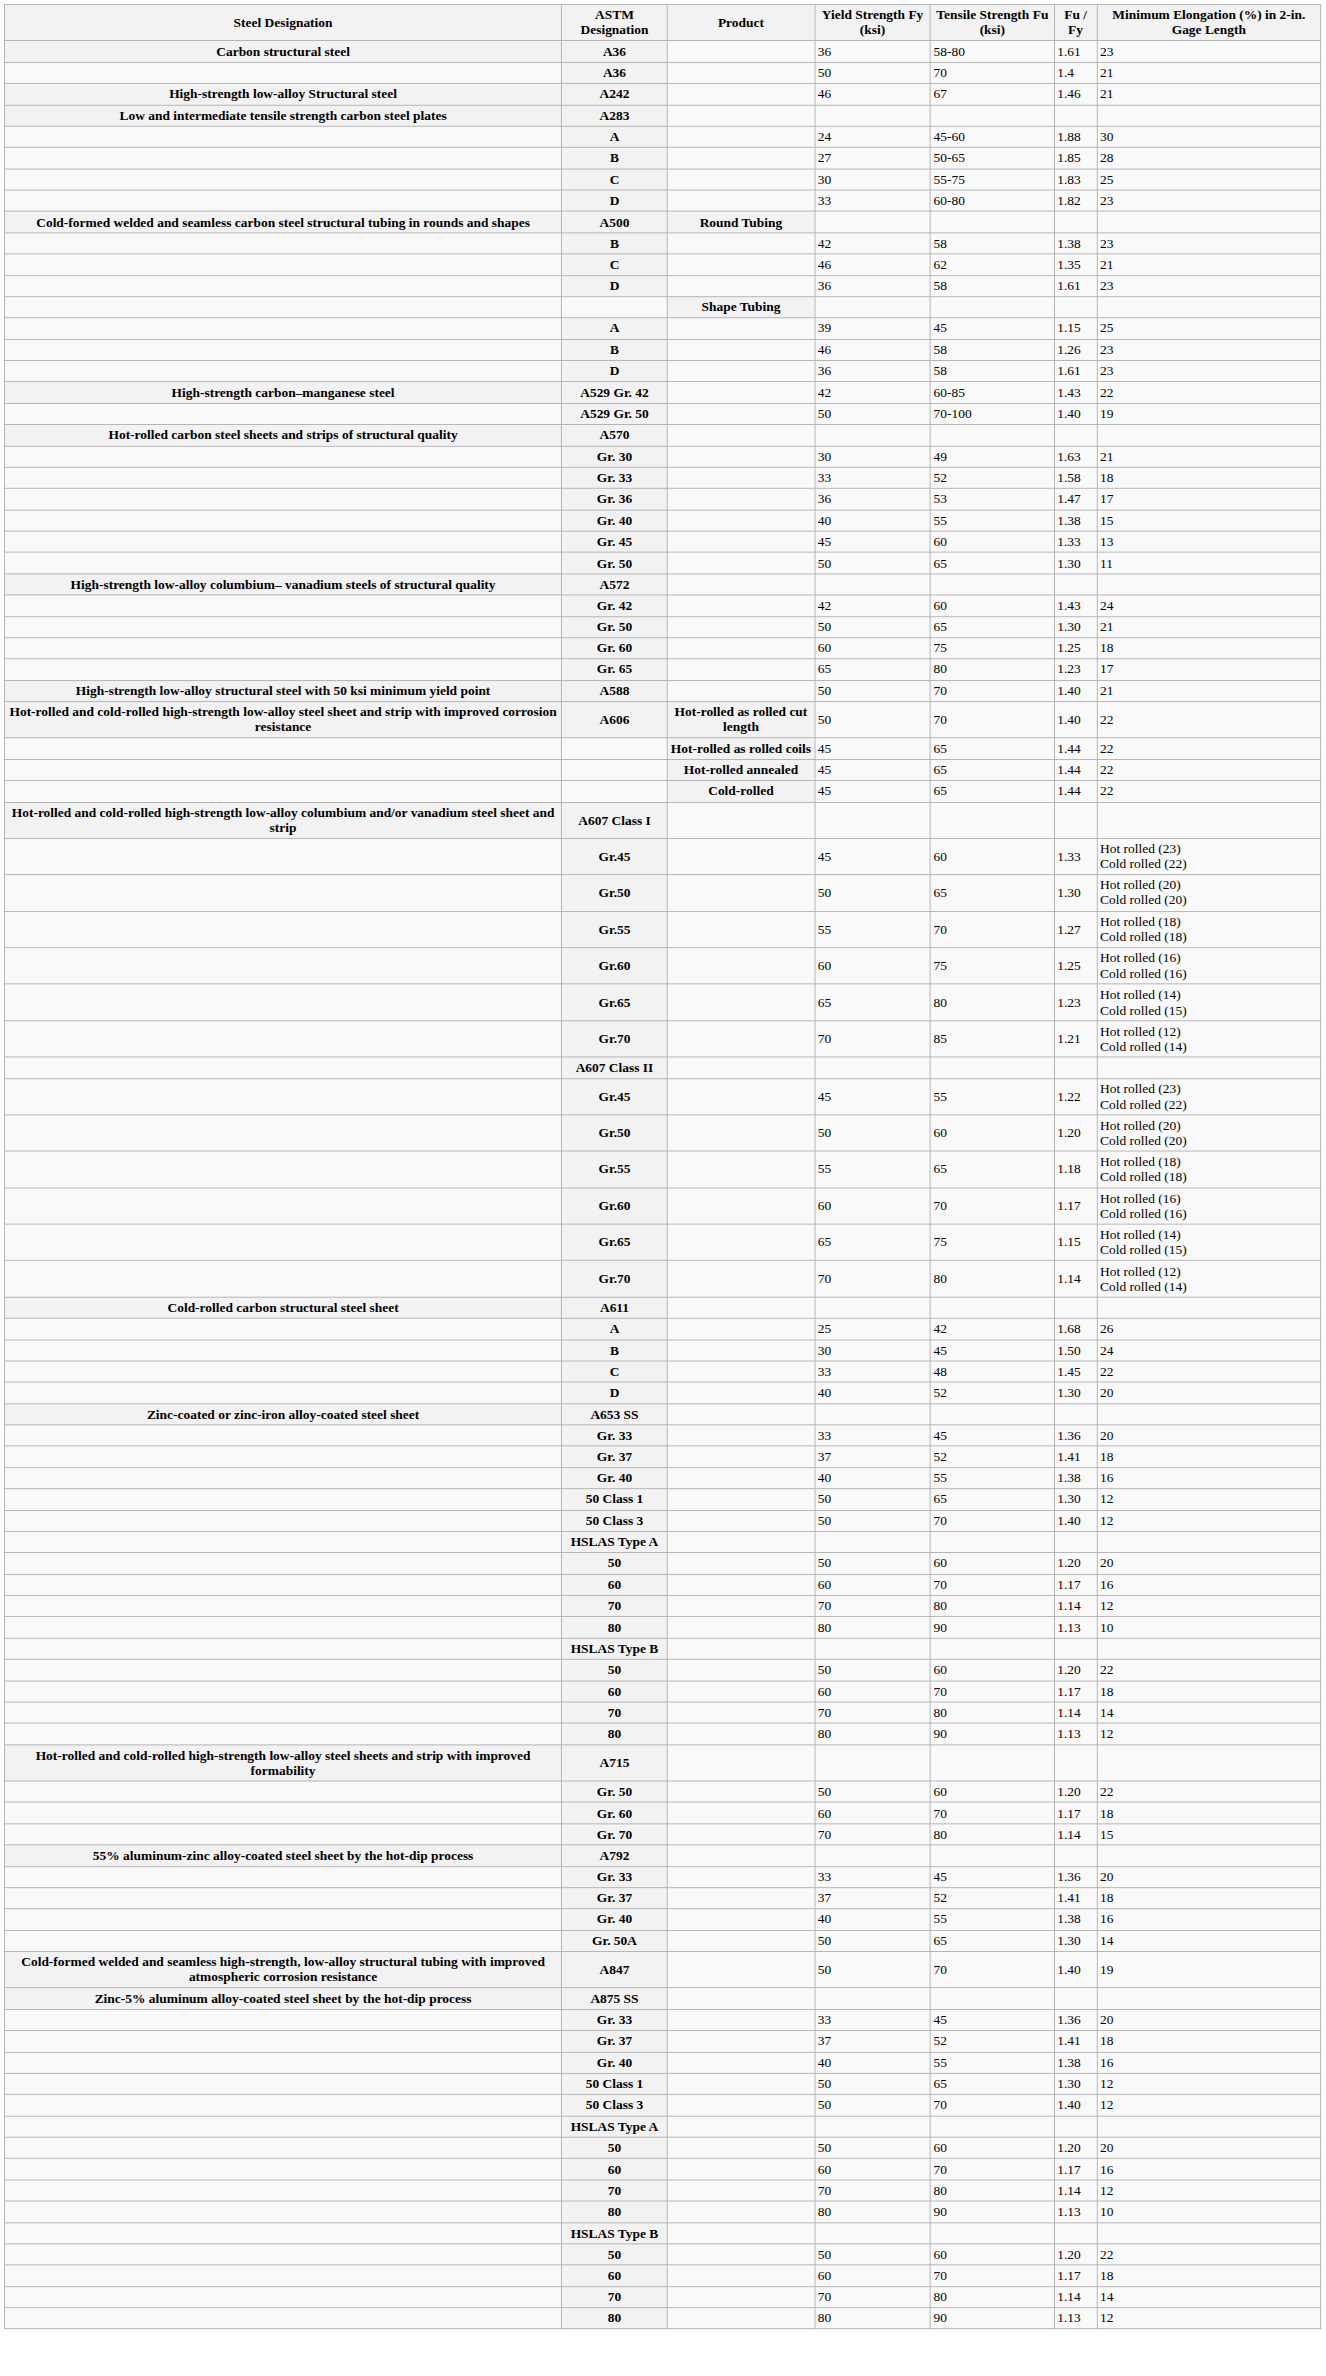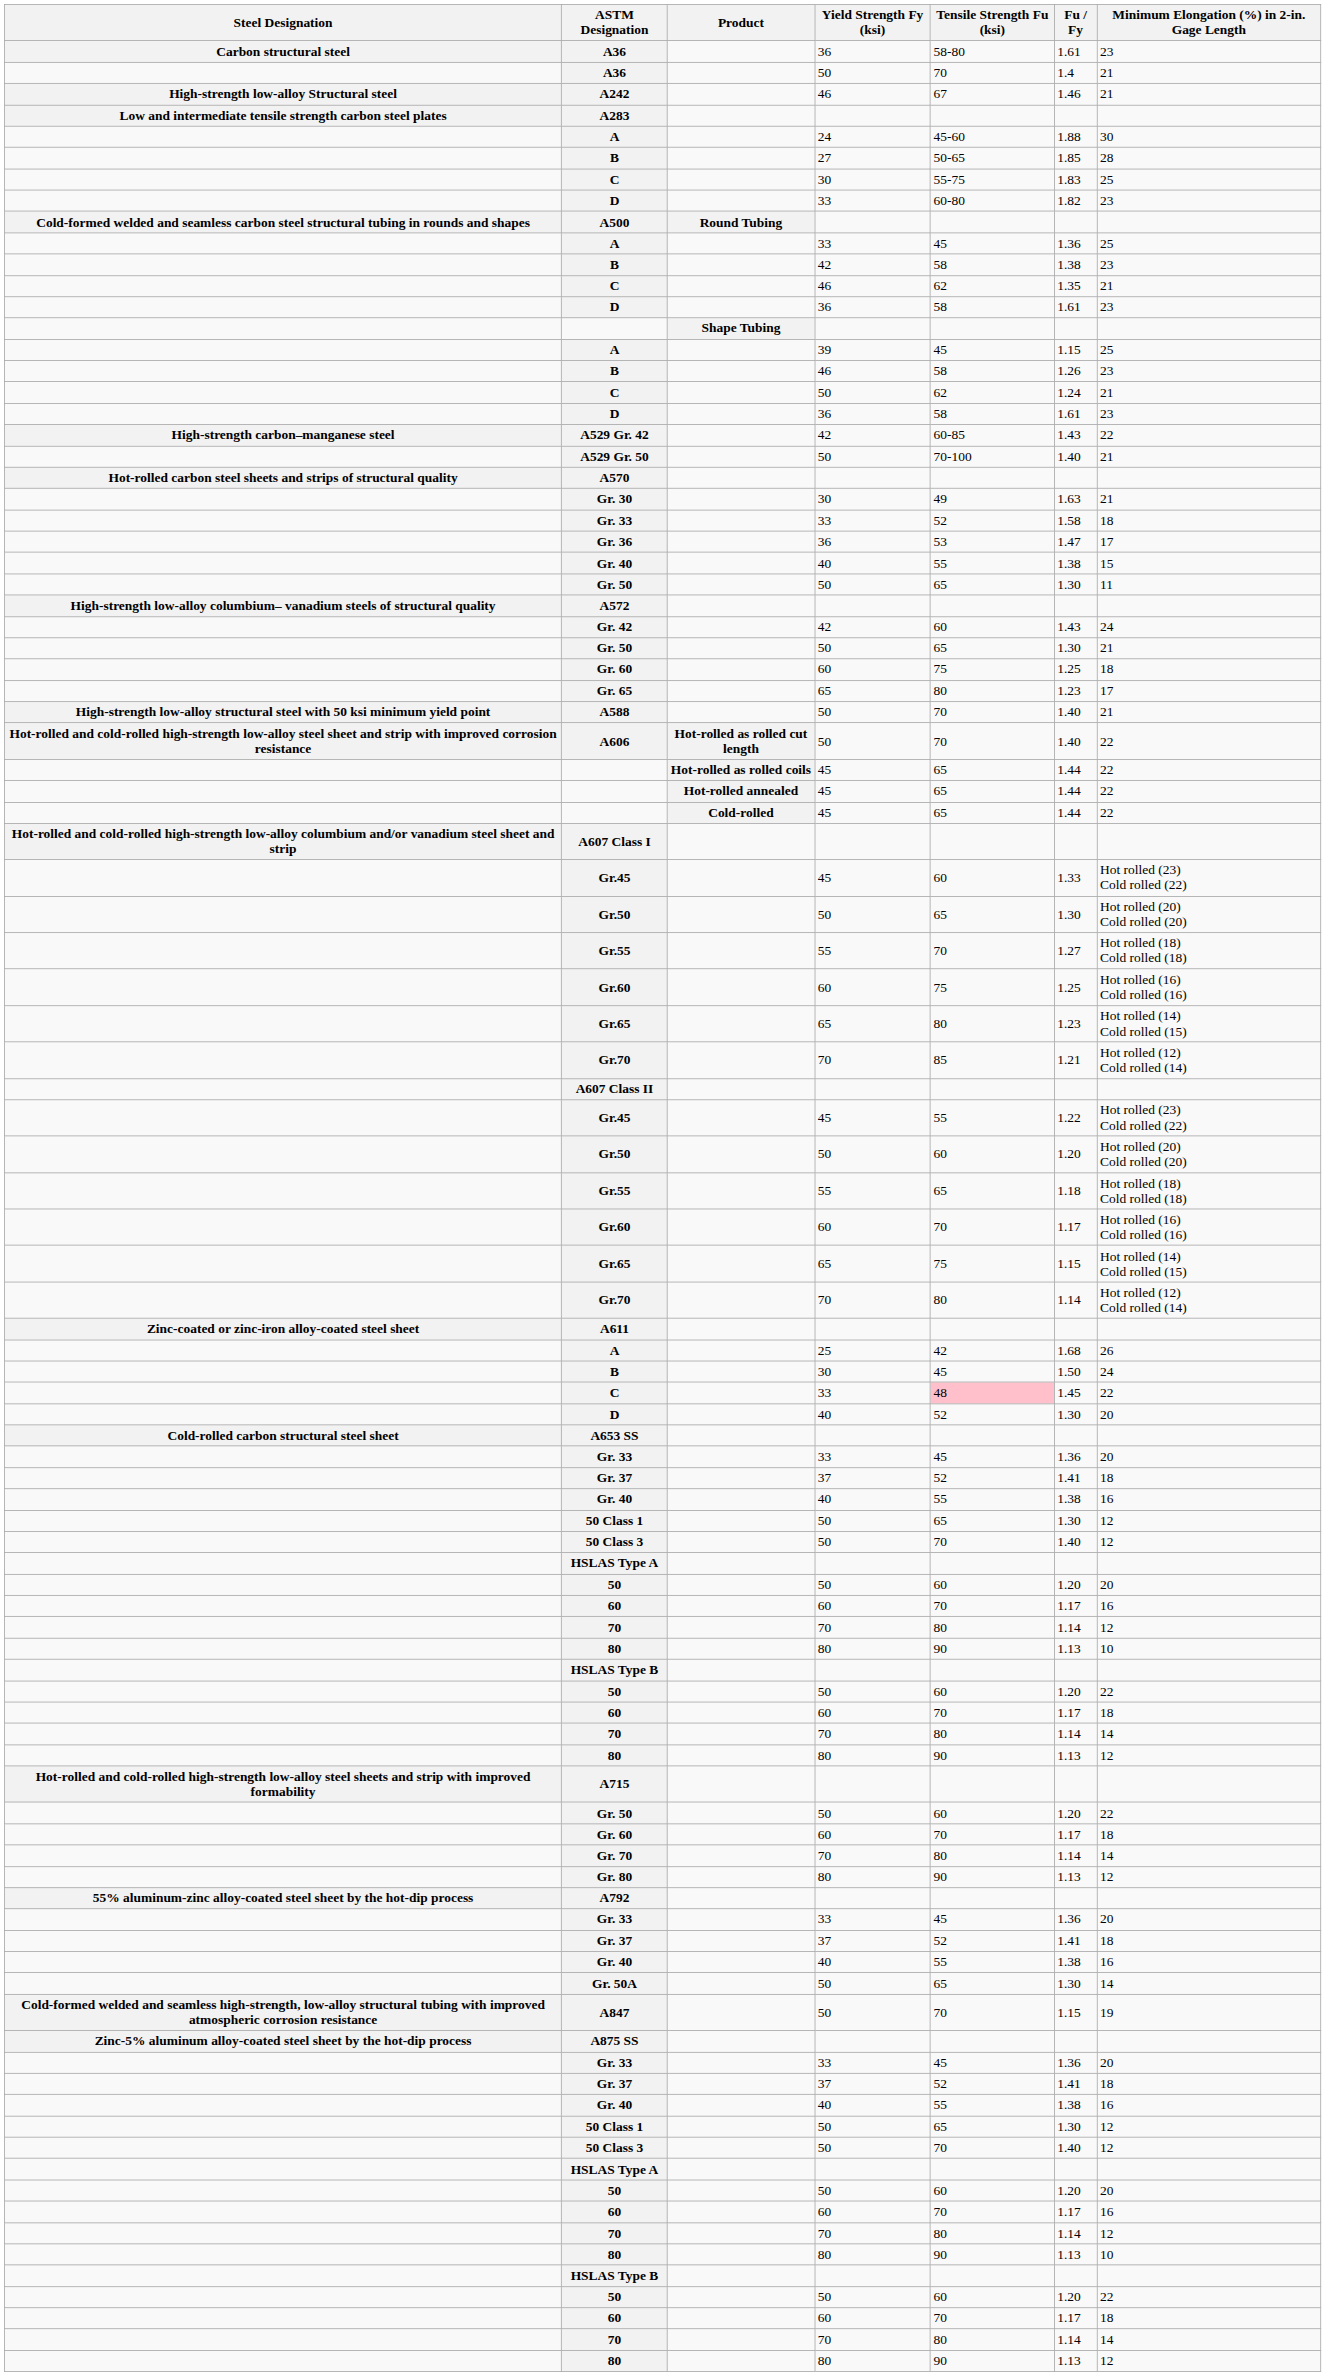+ row: A | 33 | 45 | 1.36 | 25
+ row: C | 50 | 62 | 1.24 | 21
A529 Gr. 50 | Minimum Elongation (%) in 2-in. Gage Length: 19 -> 21
- row: Gr. 45 | 45 | 60 | 1.33 | 13
A611 | Steel Designation: Cold-rolled carbon structural steel sheet -> Zinc-coated or zinc-iron alloy-coated steel sheet
C / 33 | Tensile Strength Fu (ksi): no background -> pink background
A653 SS | Steel Designation: Zinc-coated or zinc-iron alloy-coated steel sheet -> Cold-rolled carbon structural steel sheet
Gr. 70 | Minimum Elongation (%) in 2-in. Gage Length: 15 -> 14
+ row: Gr. 80 | 80 | 90 | 1.13 | 12
A847 | Fu / Fy: 1.40 -> 1.15
